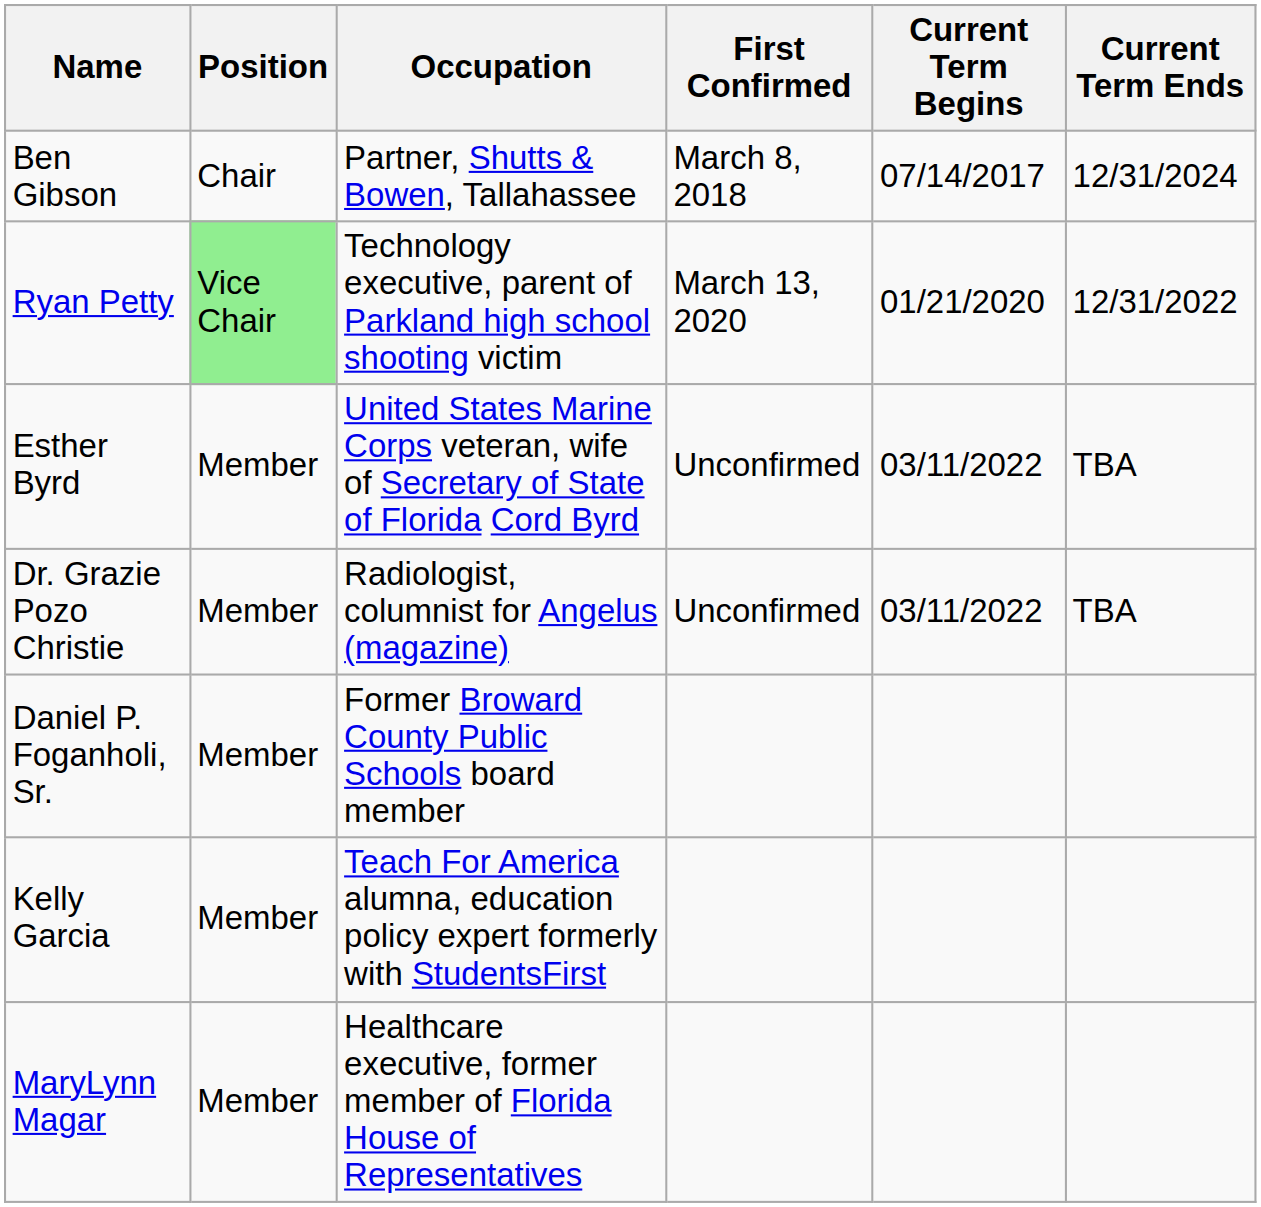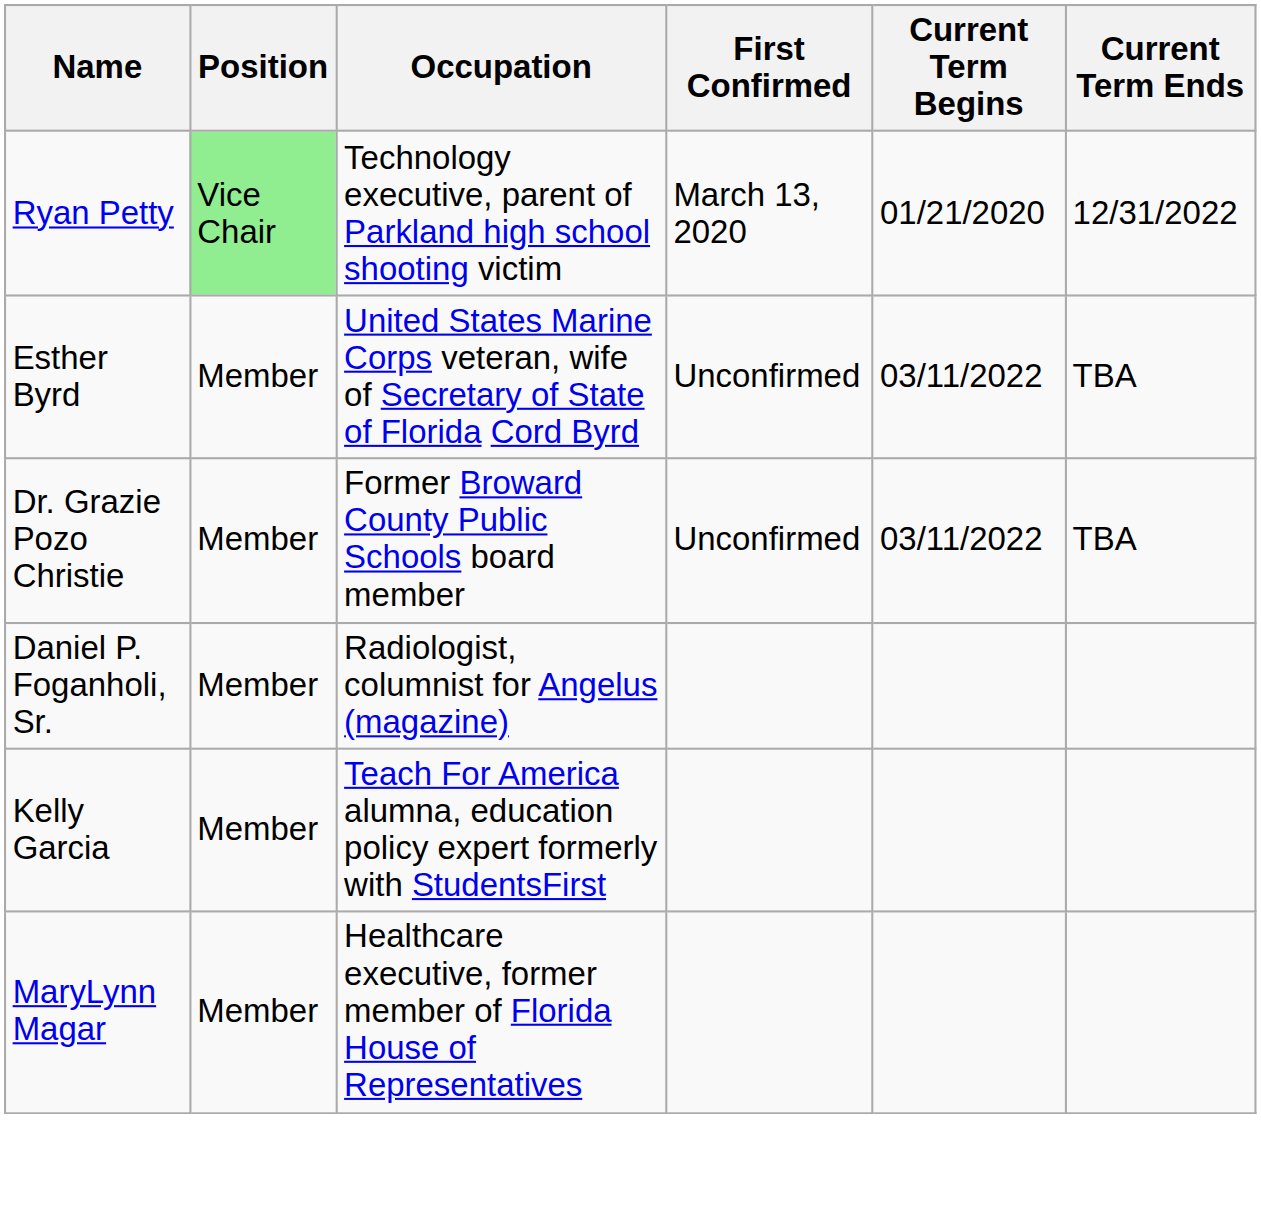- row: Ben Gibson | Chair | Partner, Shutts & Bowen, Tallahassee | March 8, 2018 | 07/14/2017 | 12/31/2024
Dr. Grazie Pozo Christie | Occupation: Radiologist, columnist for Angelus (magazine) -> Former Broward County Public Schools board member
Daniel P. Foganholi, Sr. | Occupation: Former Broward County Public Schools board member -> Radiologist, columnist for Angelus (magazine)
